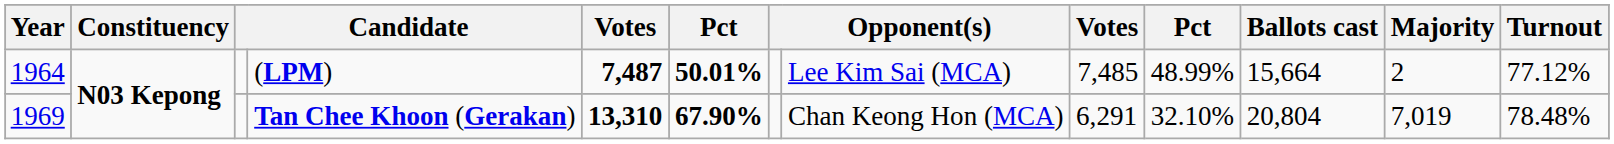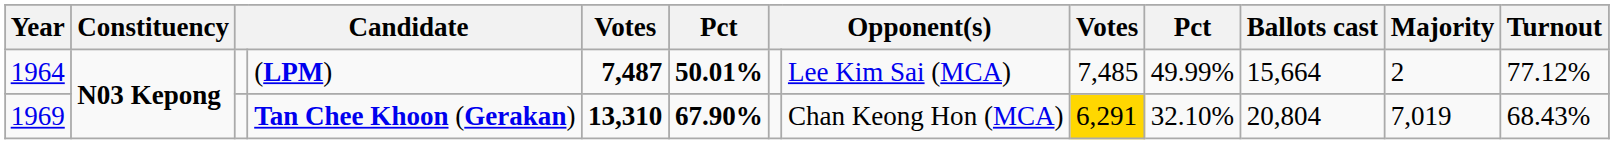(LPM) | column 10: 48.99% -> 49.99%
Tan Chee Khoon (Gerakan) | column 9: no background -> gold background
Tan Chee Khoon (Gerakan) | Turnout: 78.48% -> 68.43%
